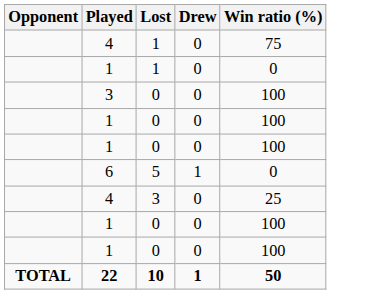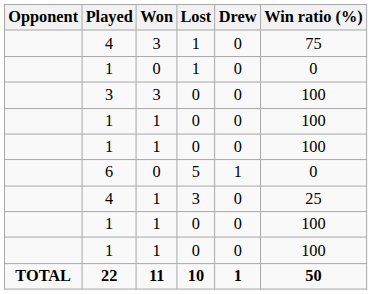+ column: Won | 3 | 0 | 3 | 1 | 1 | 0 | 1 | 1 | 1 | 11
